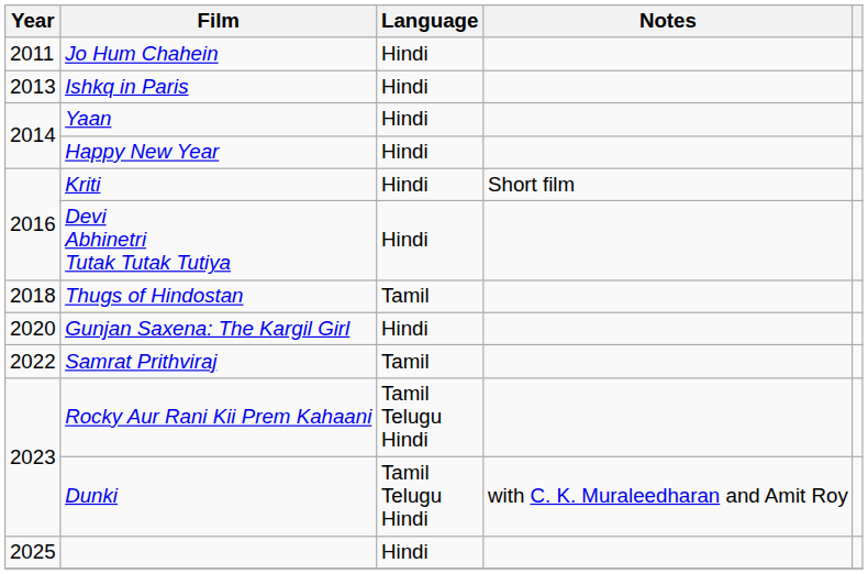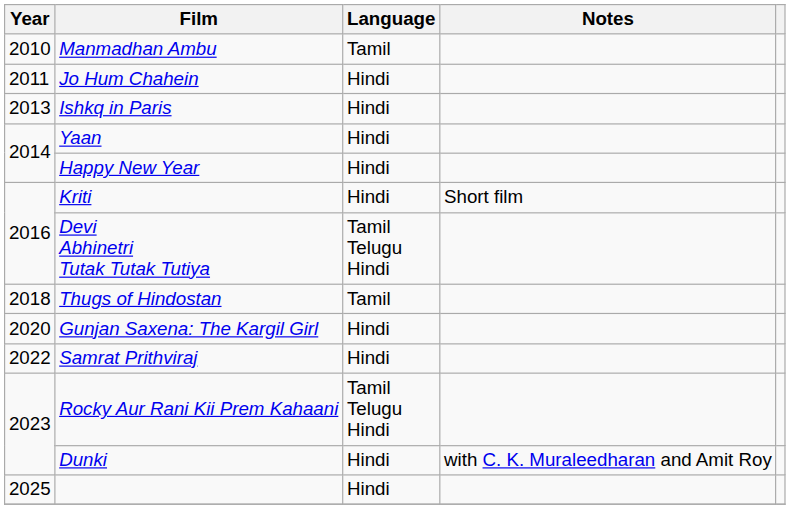+ row: 2010 | Manmadhan Ambu | Tamil
Devi Abhinetri Tutak Tutak Tutiya | Language: Hindi -> Tamil Telugu Hindi
Samrat Prithviraj | Language: Tamil -> Hindi
Dunki | Language: Tamil Telugu Hindi -> Hindi
